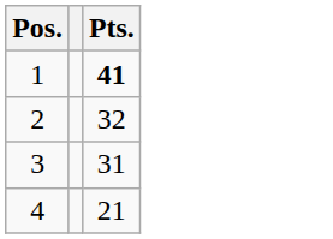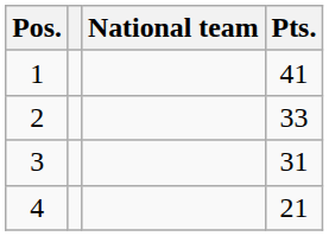+ column: National team
1 | Pts.: bold -> normal
2 | Pts.: 32 -> 33
